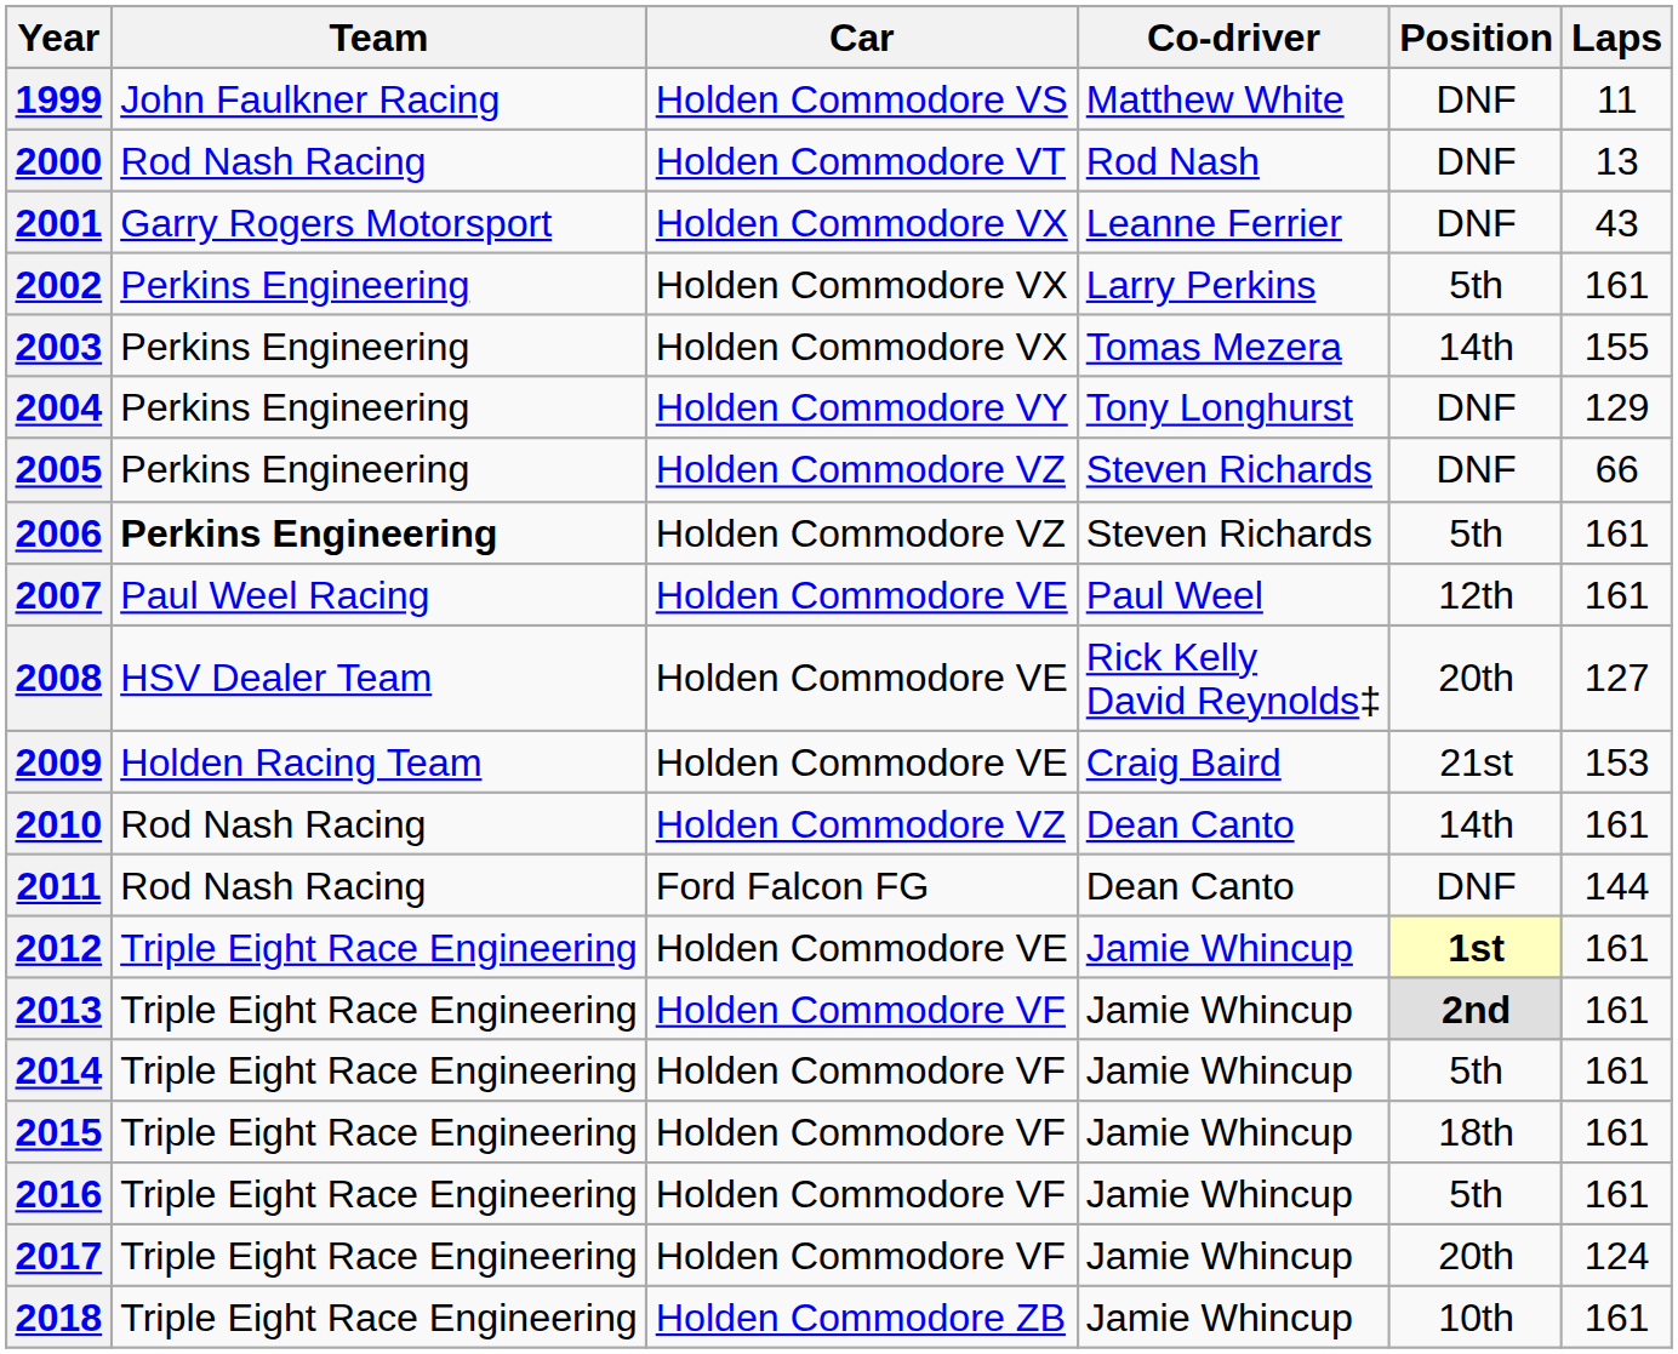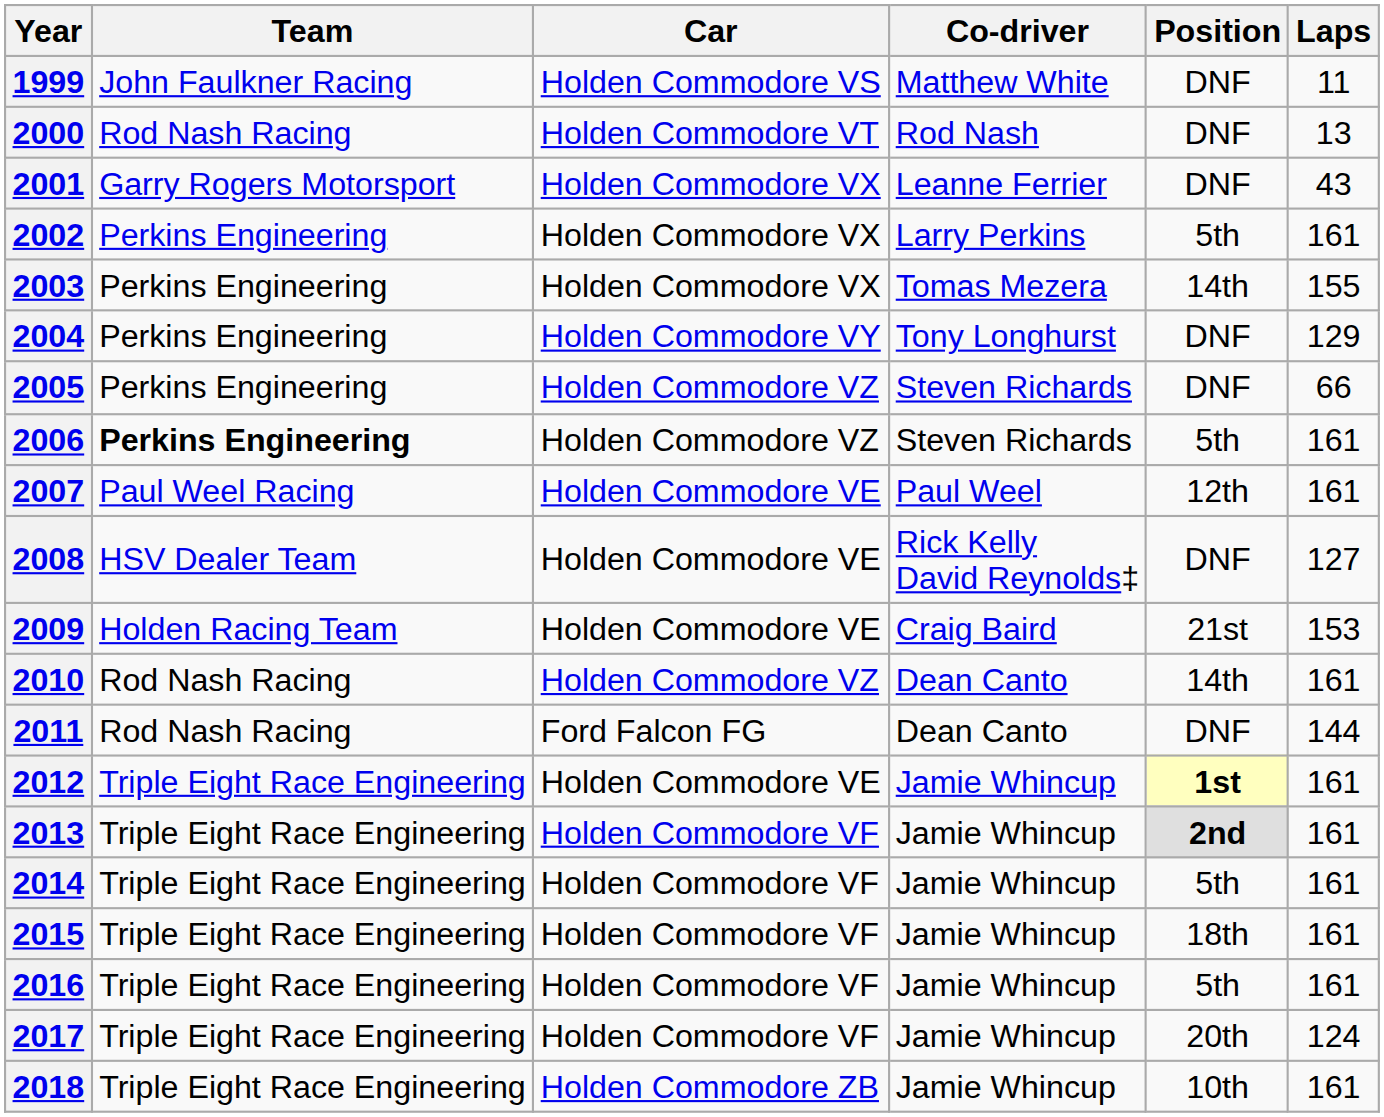2008 | Position: 20th -> DNF
